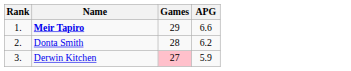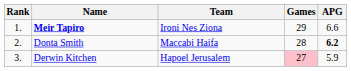+ column: Team | Ironi Nes Ziona | Maccabi Haifa | Hapoel Jerusalem
Donta Smith | APG: normal -> bold
